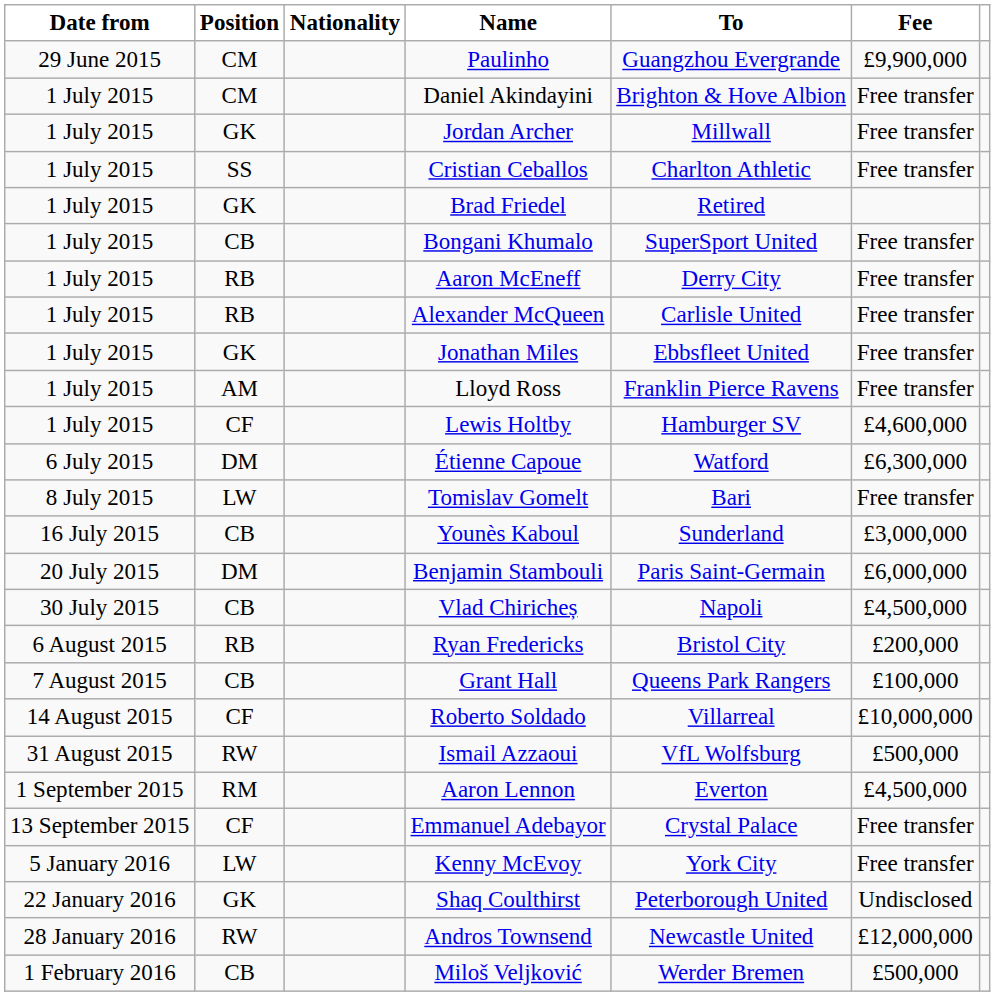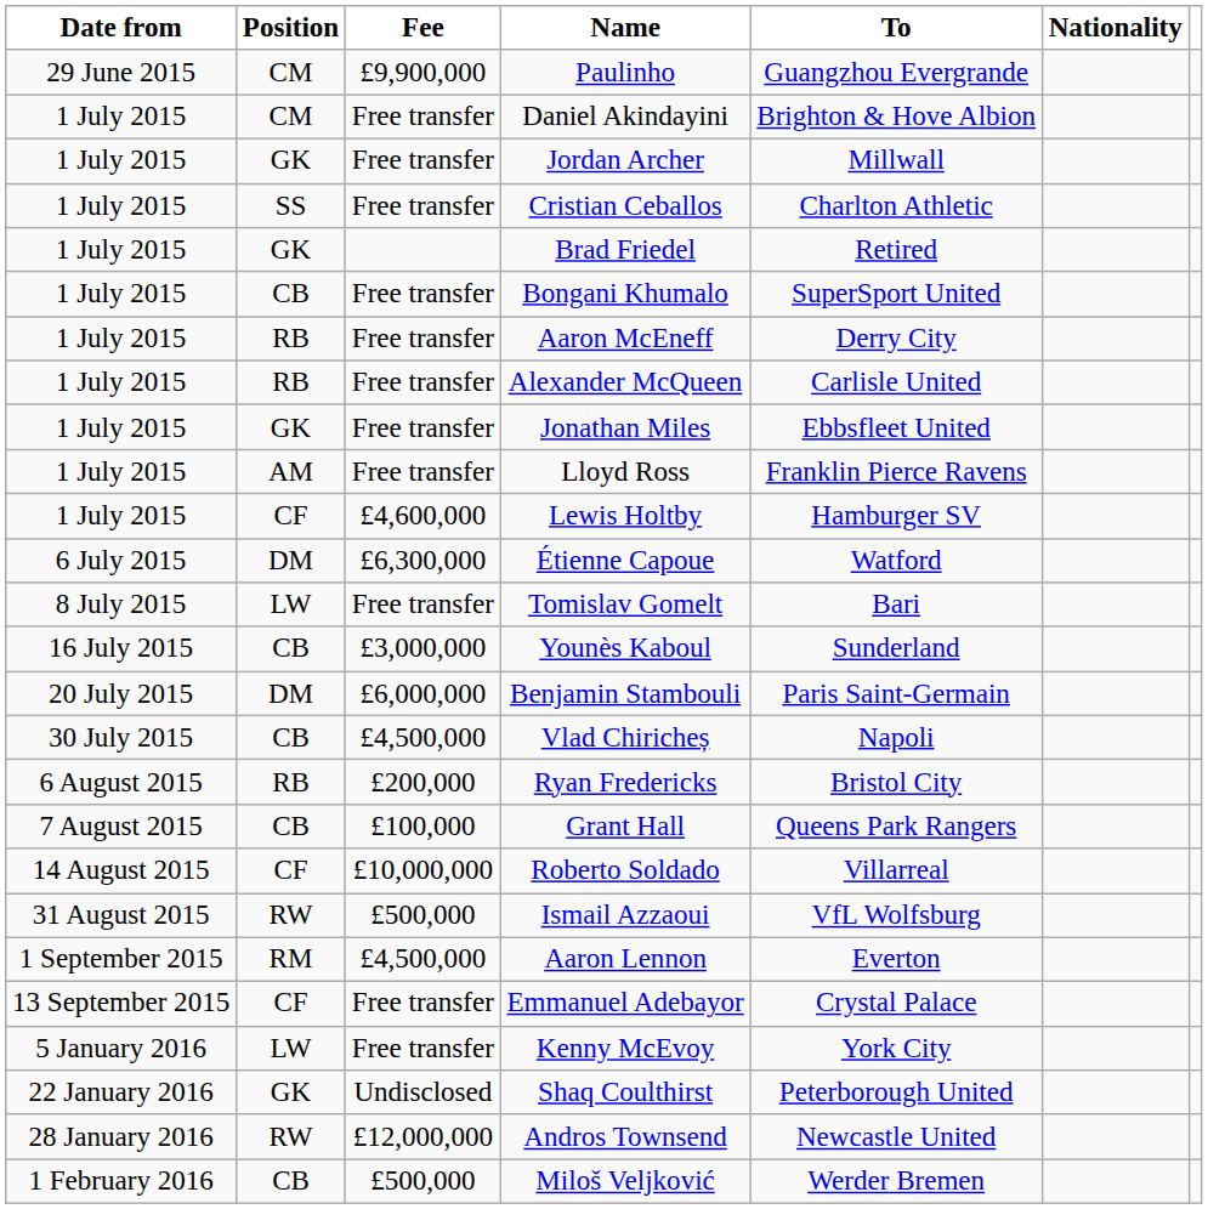columns swapped: Nationality <-> Fee
